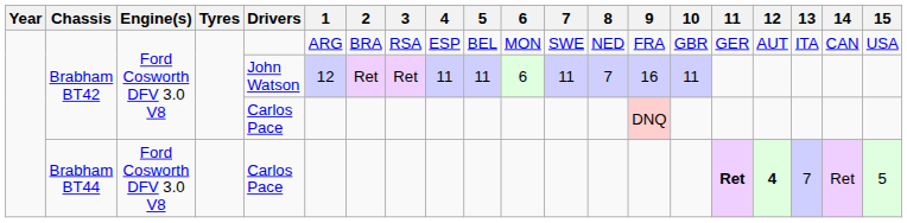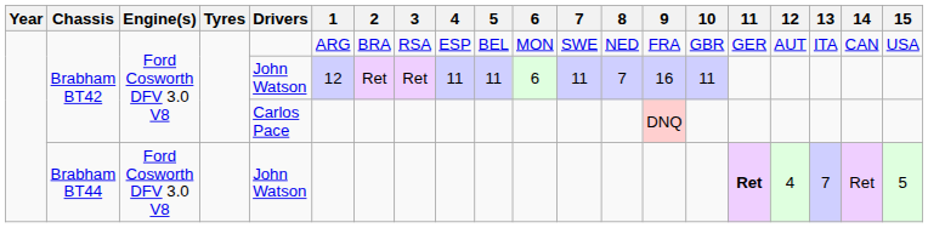Brabham BT44 | Drivers: Carlos Pace -> John Watson
Brabham BT44 | 12: bold -> normal
